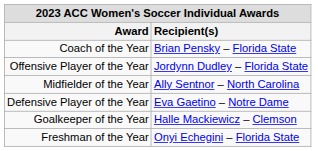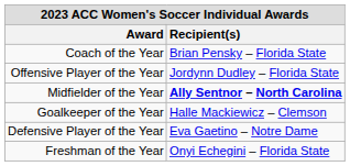Midfielder of the Year | Recipient(s): normal -> bold
rows swapped: Defensive Player of the Year <-> Goalkeeper of the Year
